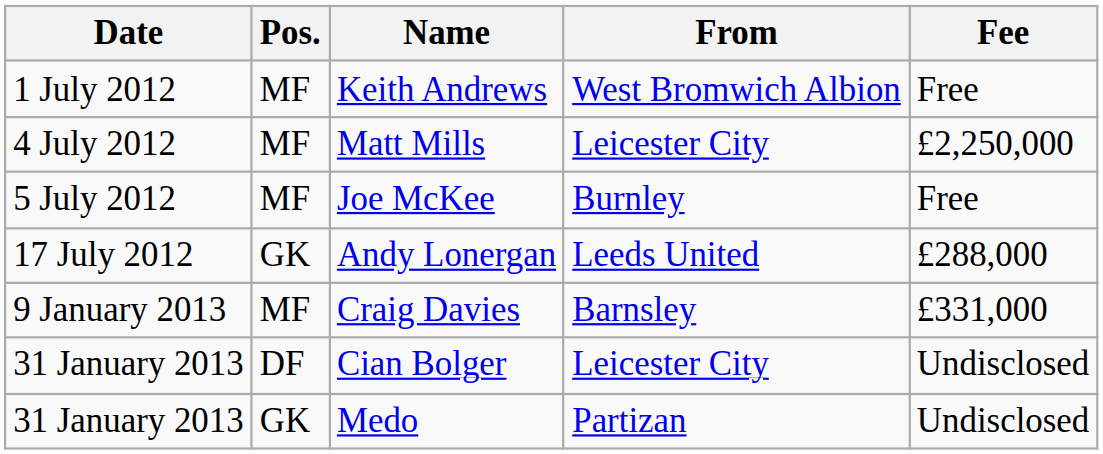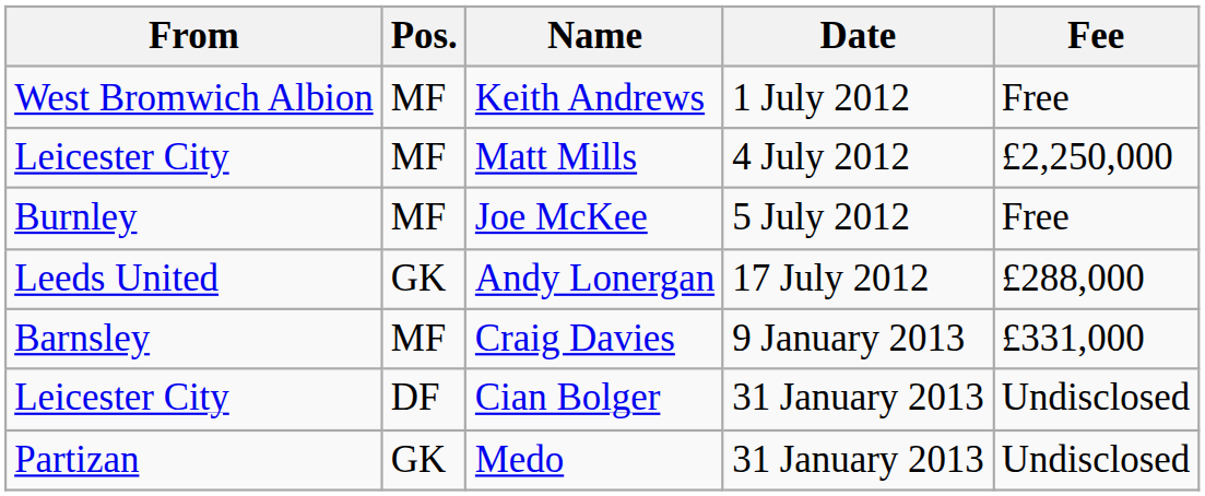columns swapped: Date <-> From
